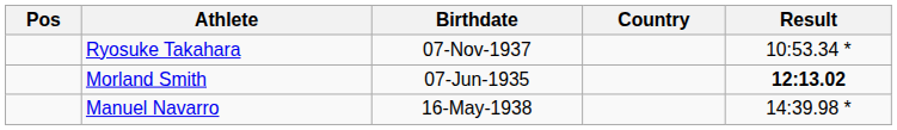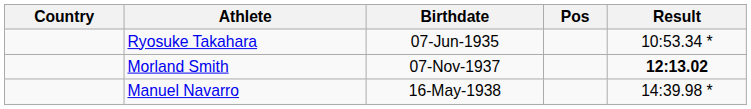columns swapped: Pos <-> Country
Ryosuke Takahara | Birthdate: 07-Nov-1937 -> 07-Jun-1935
Morland Smith | Birthdate: 07-Jun-1935 -> 07-Nov-1937
